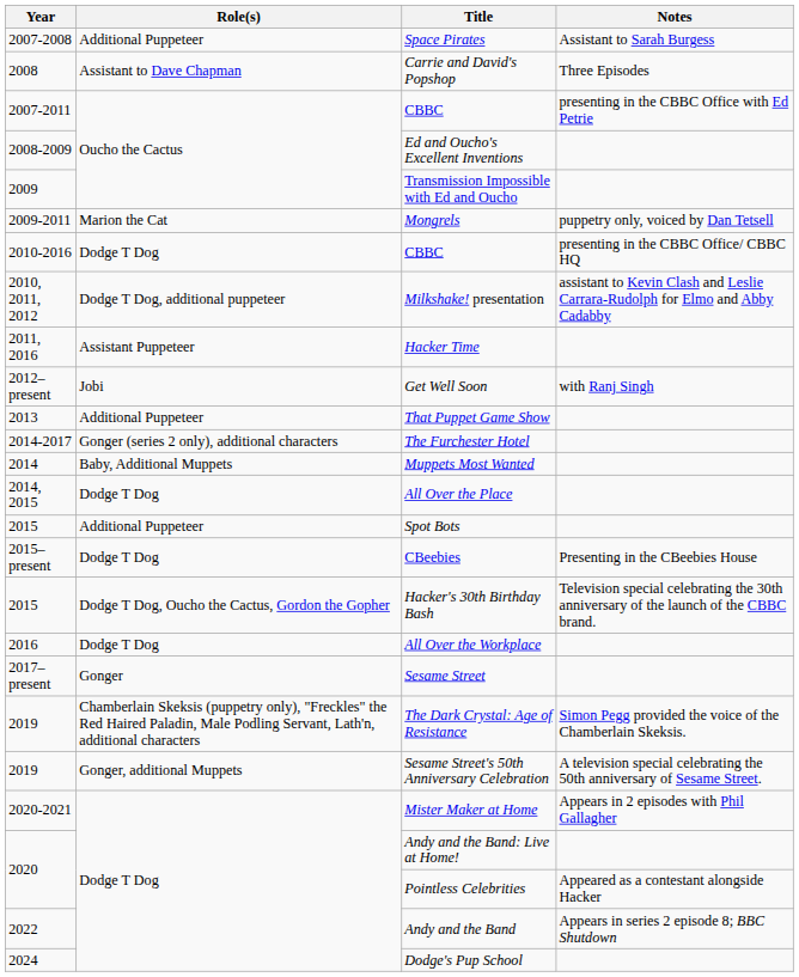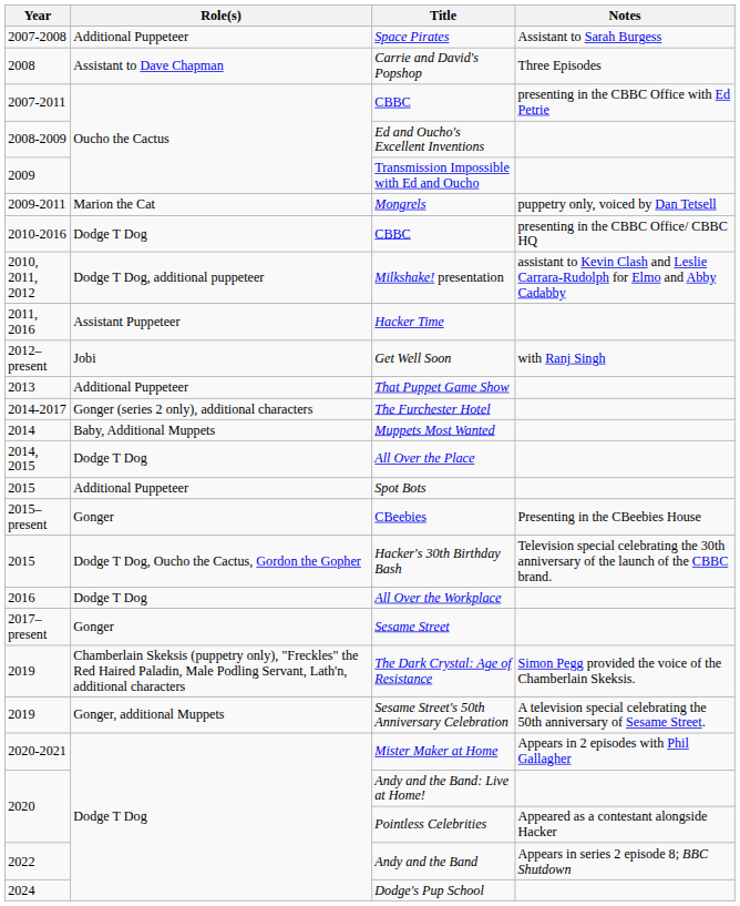CBeebies | Role(s): Dodge T Dog -> Gonger
